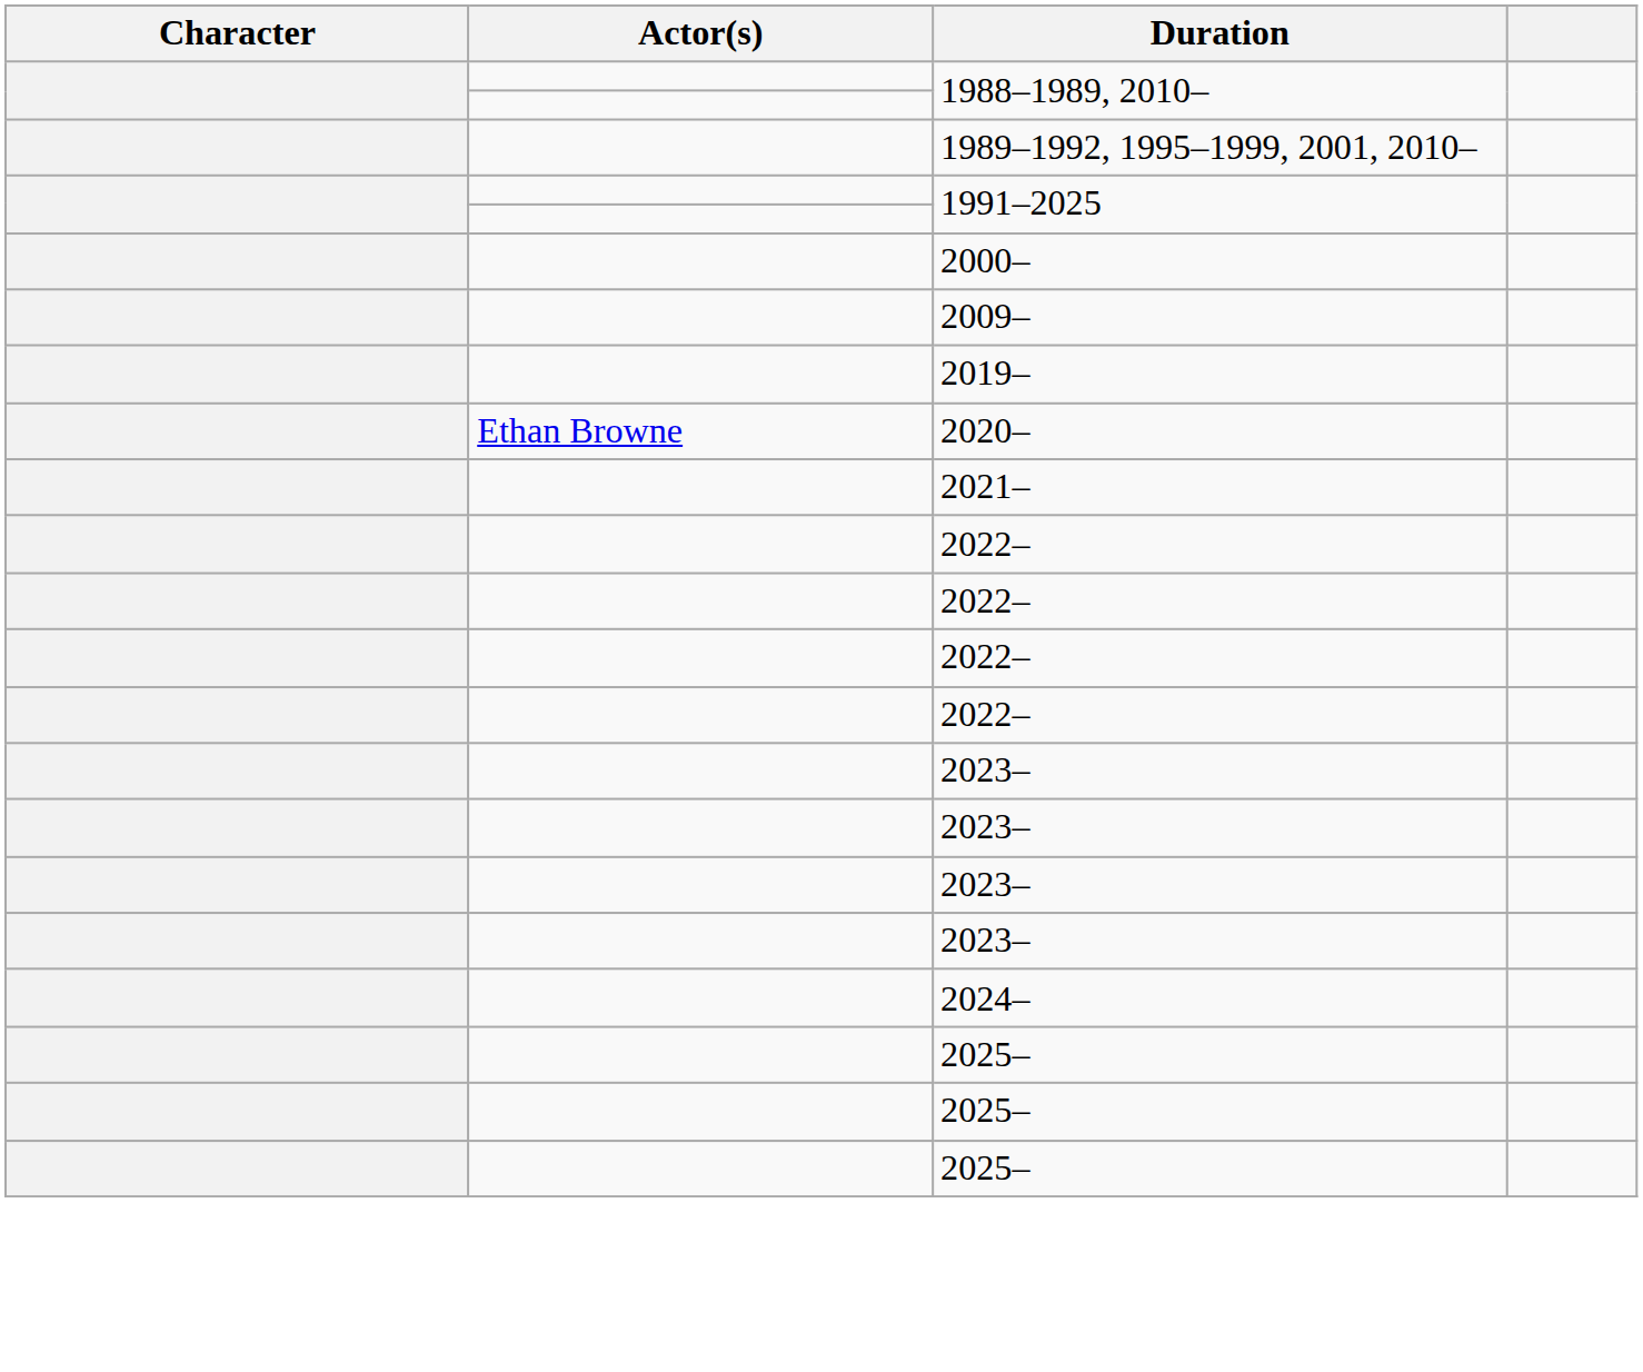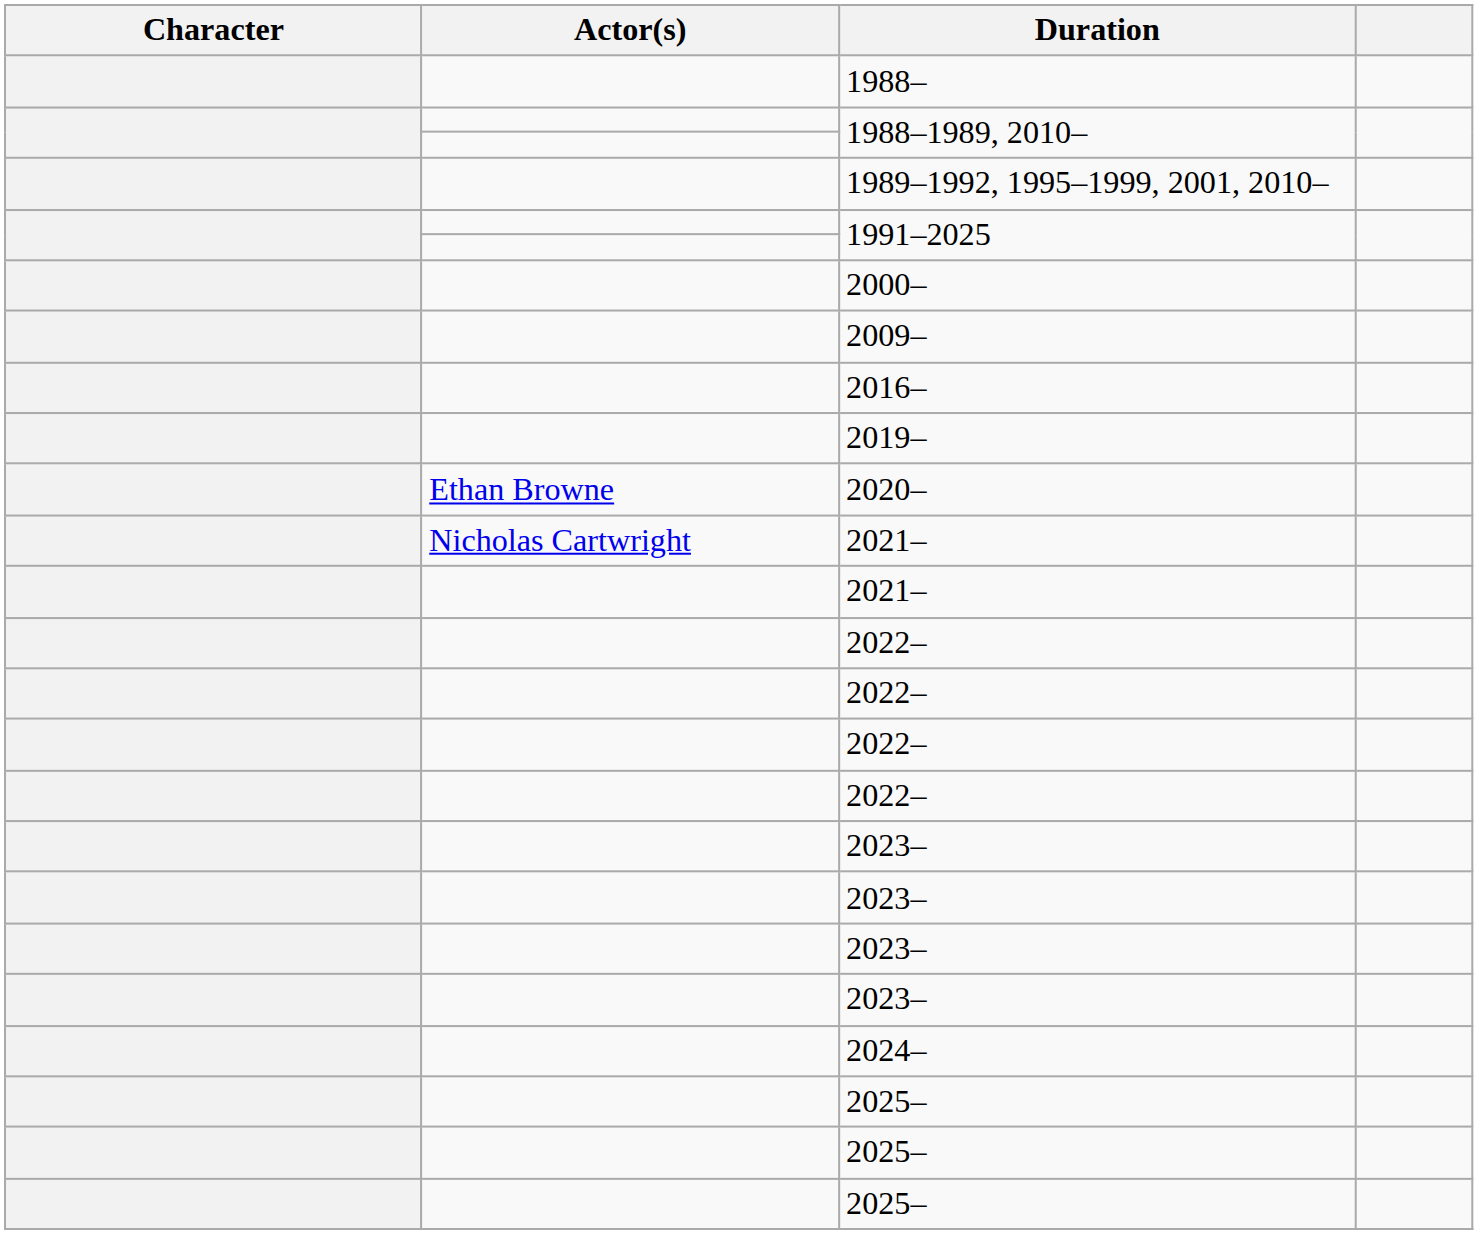+ row: 1988–
+ row: 2016–
+ row: Nicholas Cartwright | 2021–
